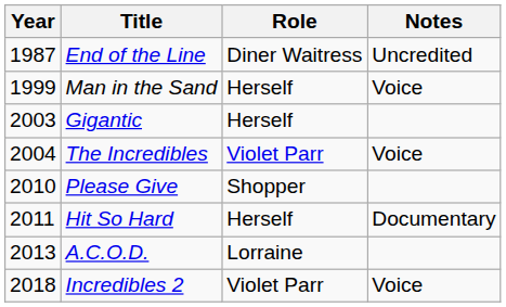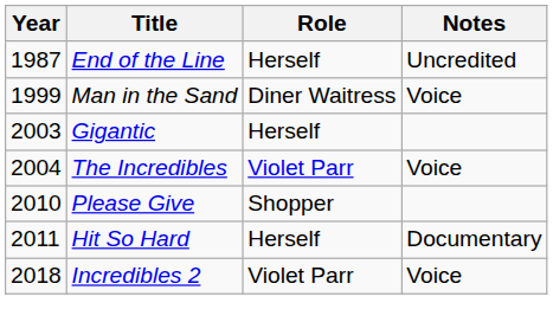End of the Line | Role: Diner Waitress -> Herself
Man in the Sand | Role: Herself -> Diner Waitress
- row: 2013 | A.C.O.D. | Lorraine
